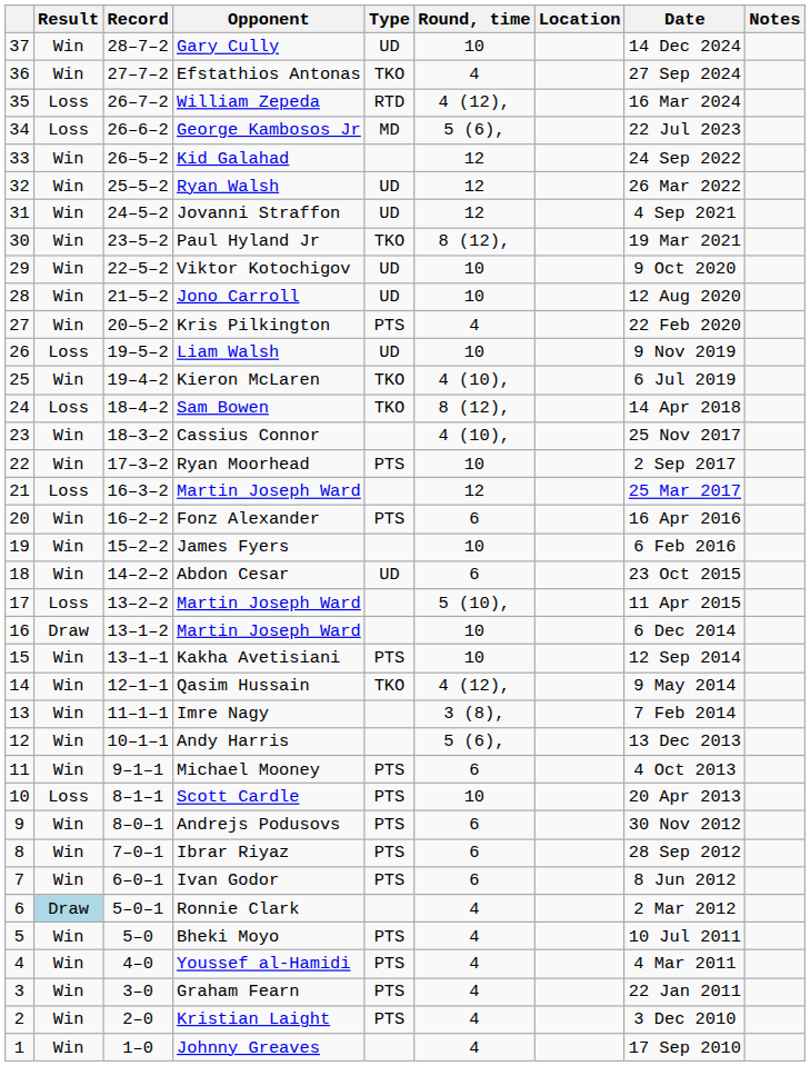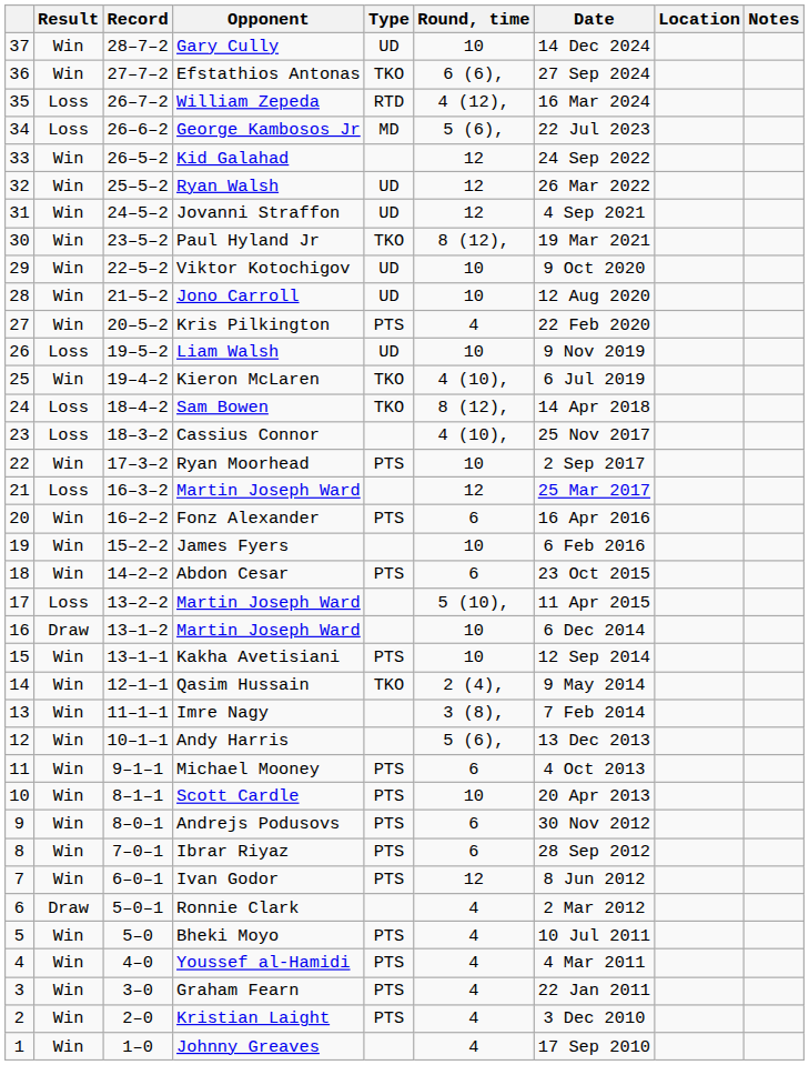columns swapped: Date <-> Location
Efstathios Antonas | Round, time: 4 -> 6 (6),
Cassius Connor | Result: Win -> Loss
Abdon Cesar | Type: UD -> PTS
Qasim Hussain | Round, time: 4 (12), -> 2 (4),
Scott Cardle | Result: Loss -> Win
Ivan Godor | Round, time: 6 -> 12
Ronnie Clark | Result: lightblue background -> no background
